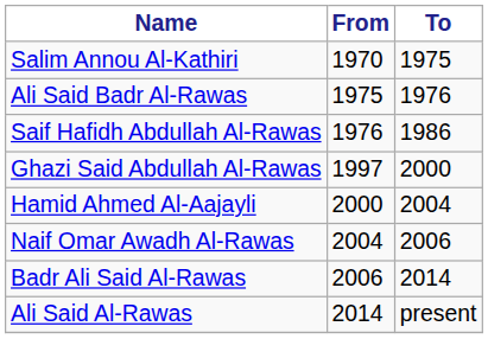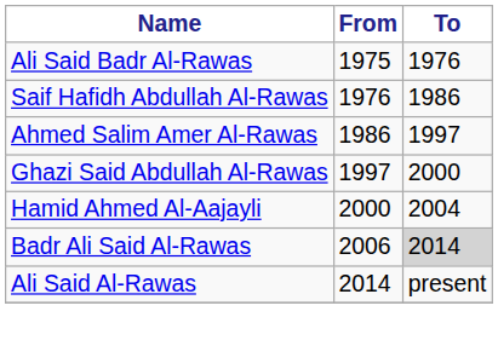- row: Salim Annou Al-Kathiri | 1970 | 1975
+ row: Ahmed Salim Amer Al-Rawas | 1986 | 1997
- row: Naif Omar Awadh Al-Rawas | 2004 | 2006
Badr Ali Said Al-Rawas | To: no background -> lightgrey background
